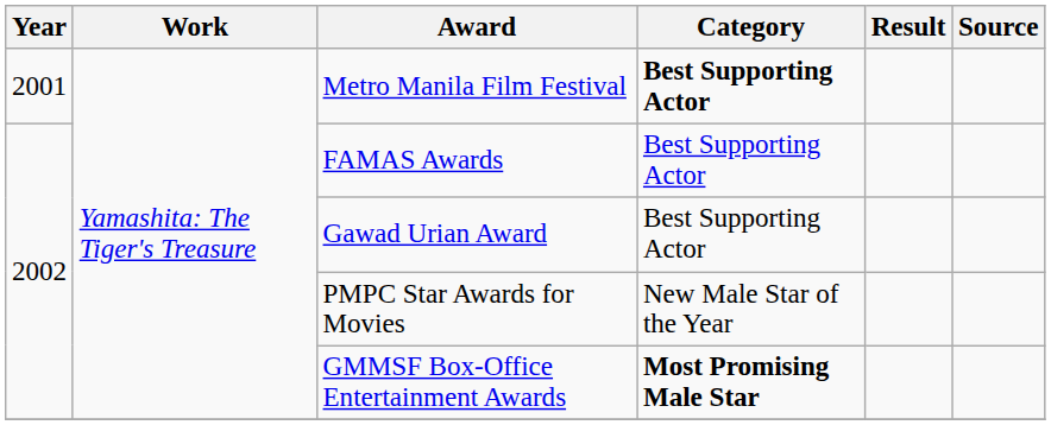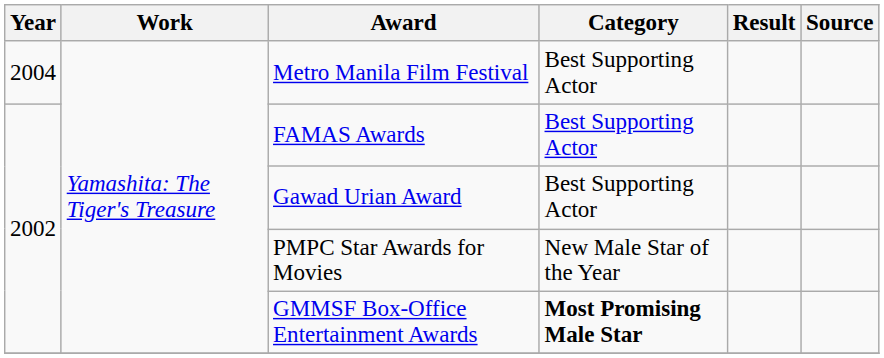Metro Manila Film Festival | Year: 2001 -> 2004
Metro Manila Film Festival | Category: bold -> normal
